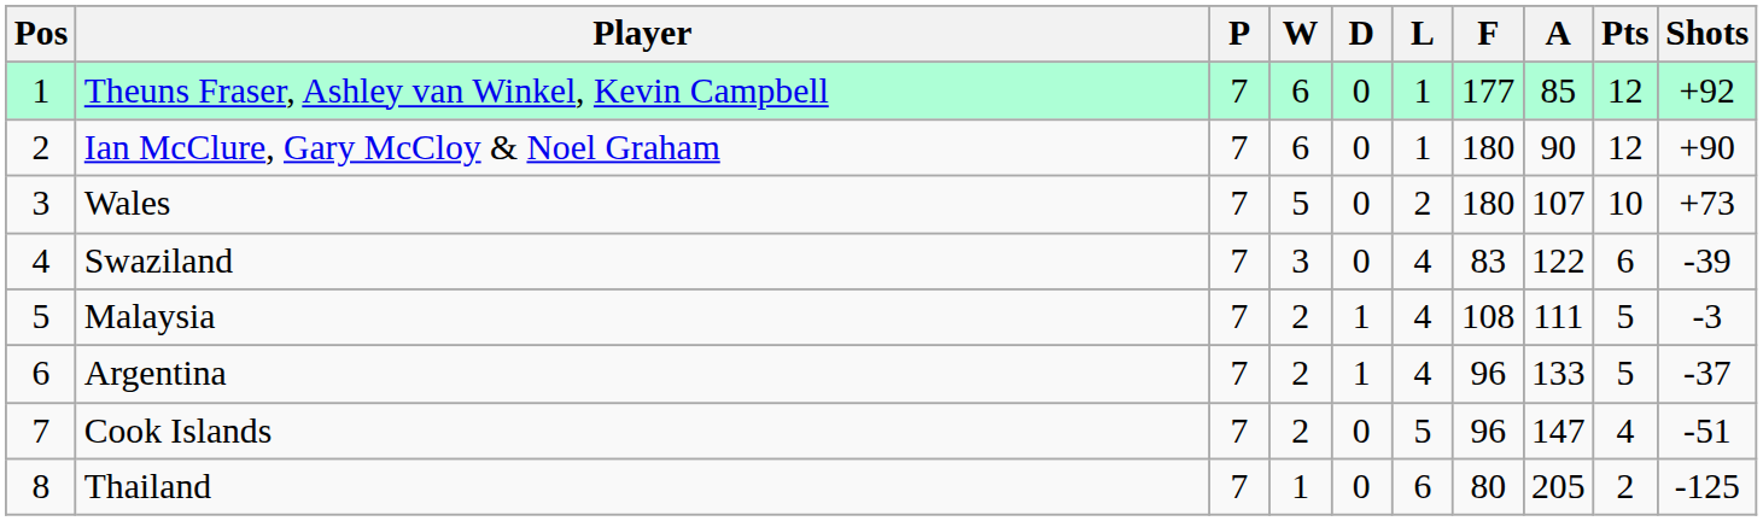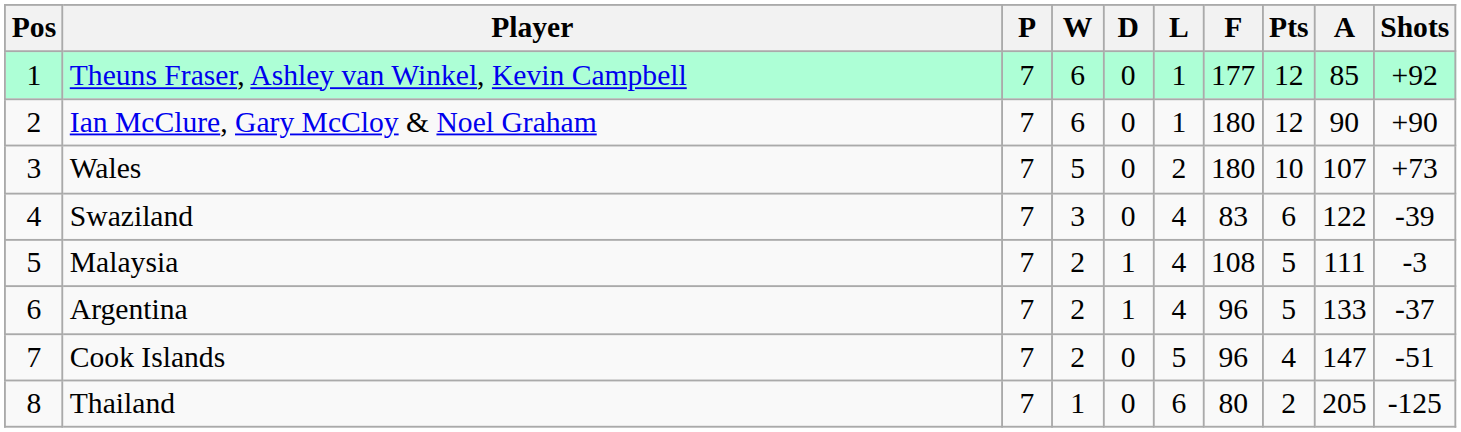columns swapped: A <-> Pts
